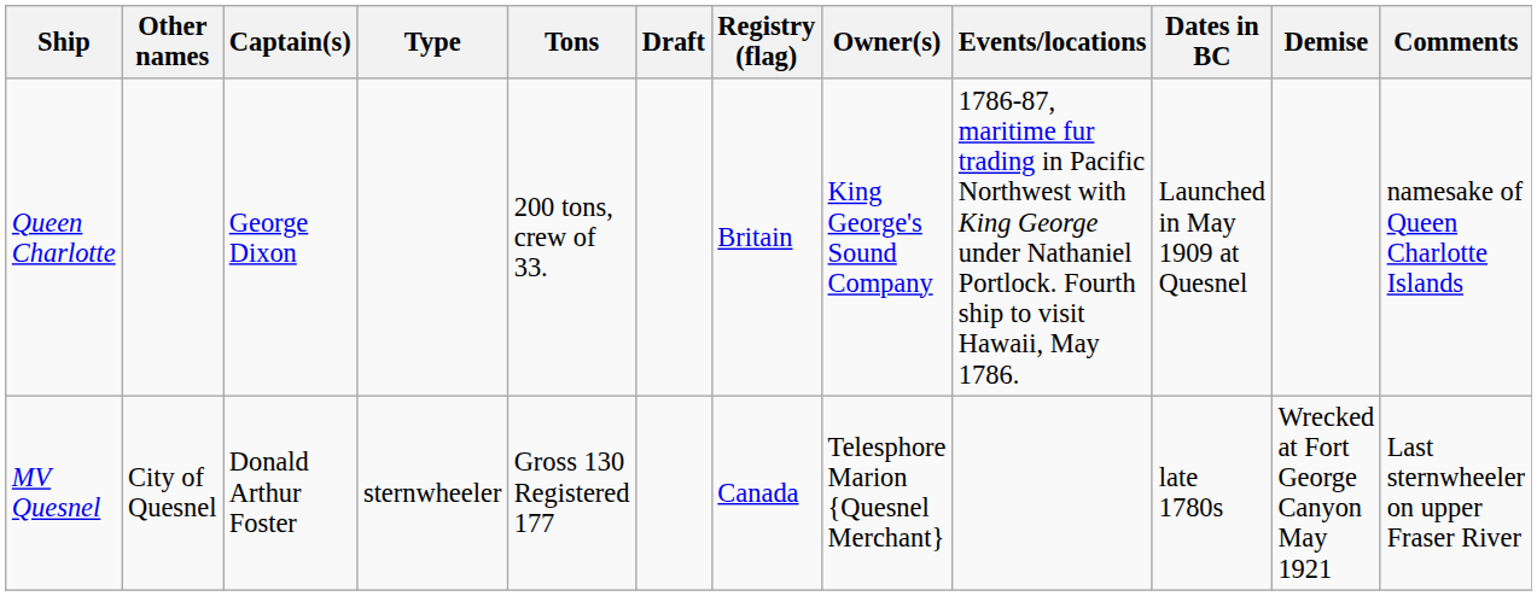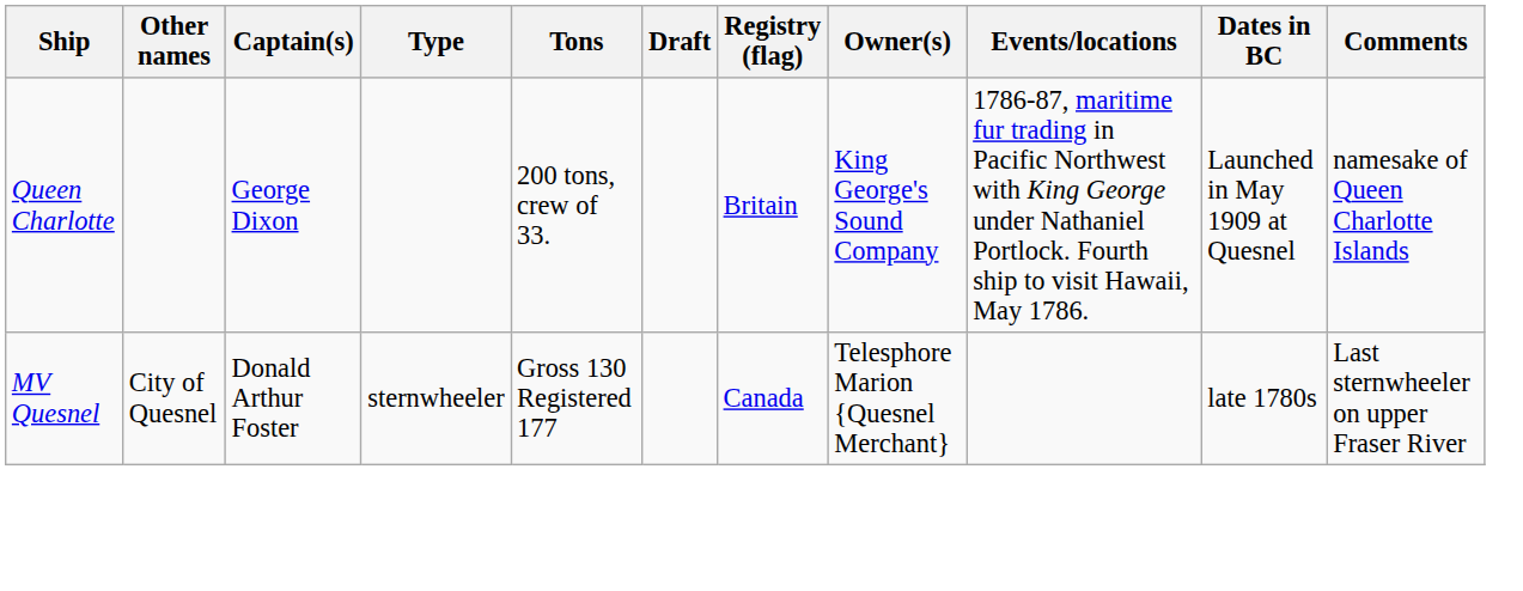- column: Demise | Wrecked at Fort George Canyon May 1921
